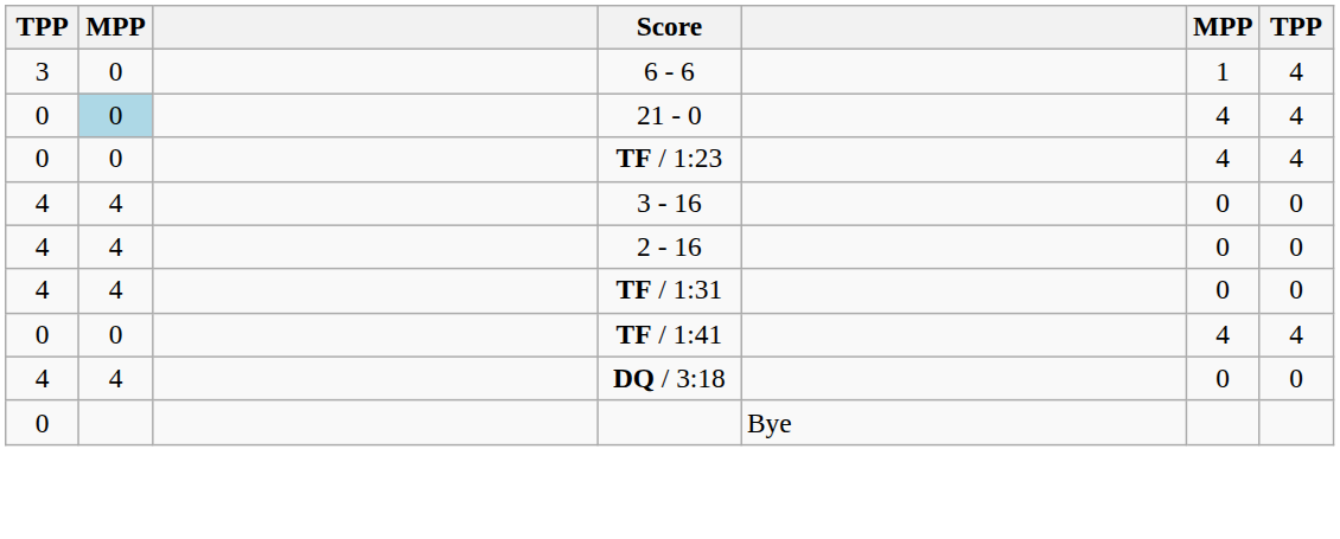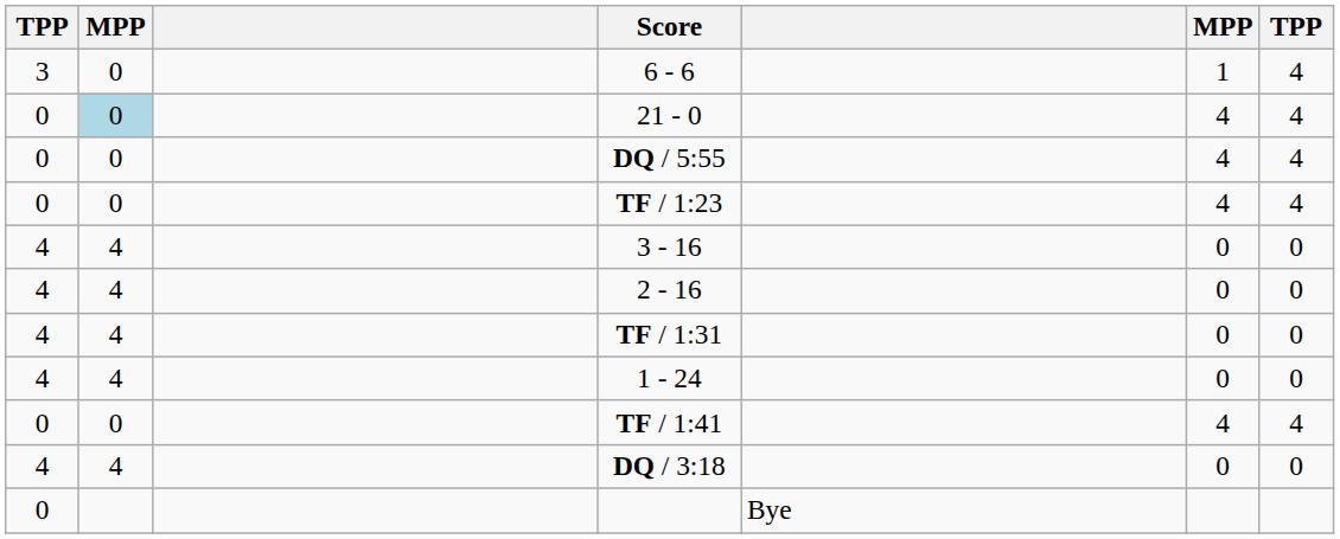+ row: 0 | 0 | DQ / 5:55 | 4 | 4
+ row: 4 | 4 | 1 - 24 | 0 | 0
